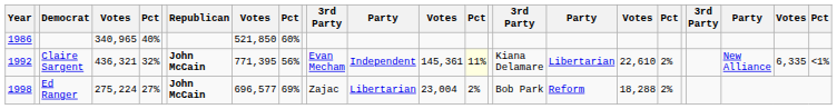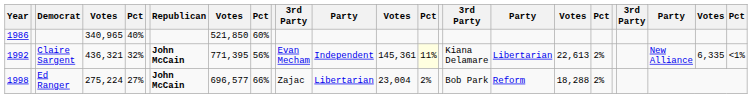Claire Sargent | column 18: 22,610 -> 22,613
Ed Ranger | column 9: 69% -> 66%
